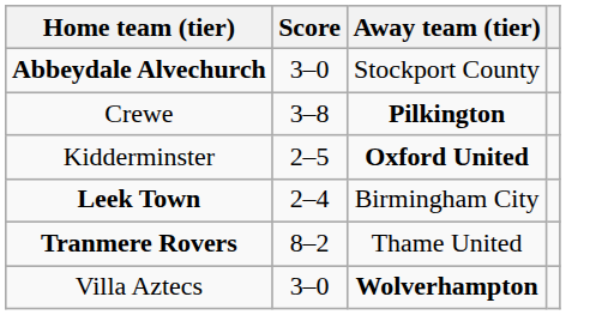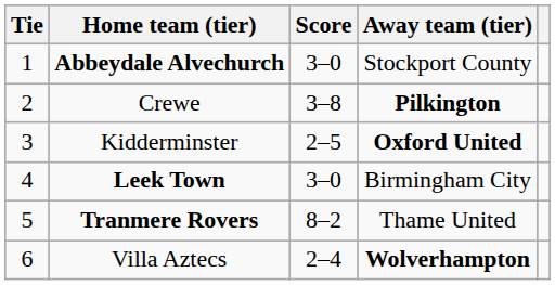+ column: Tie | 1 | 2 | 3 | 4 | 5 | 6
Leek Town | Score: 2–4 -> 3–0
Villa Aztecs | Score: 3–0 -> 2–4
